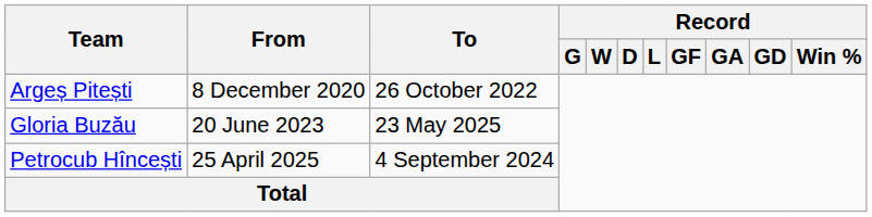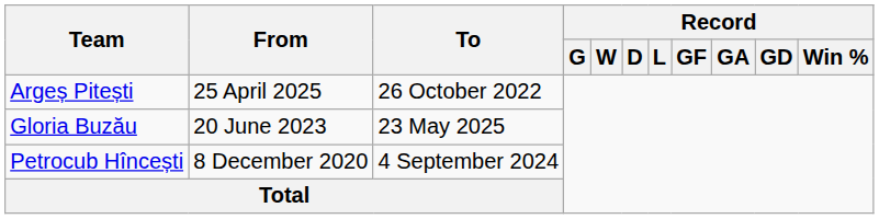Argeș Pitești | From: 8 December 2020 -> 25 April 2025
Petrocub Hîncești | From: 25 April 2025 -> 8 December 2020
